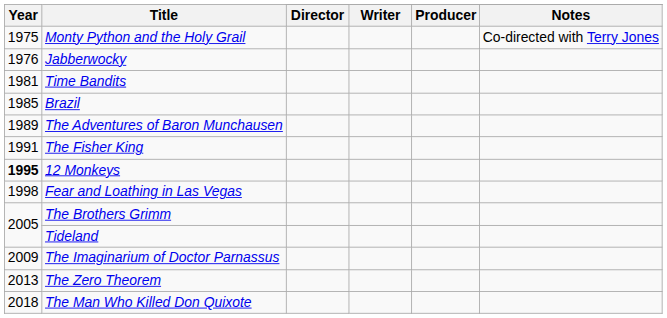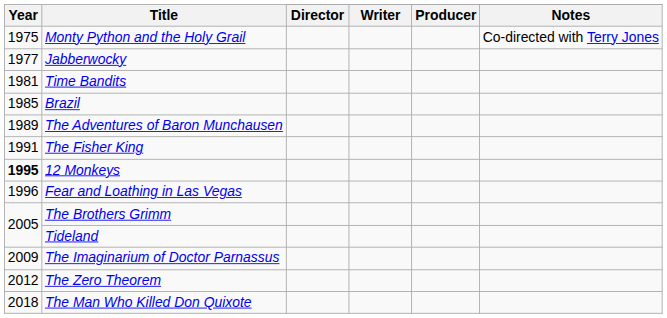Jabberwocky | Year: 1976 -> 1977
Fear and Loathing in Las Vegas | Year: 1998 -> 1996
The Zero Theorem | Year: 2013 -> 2012
